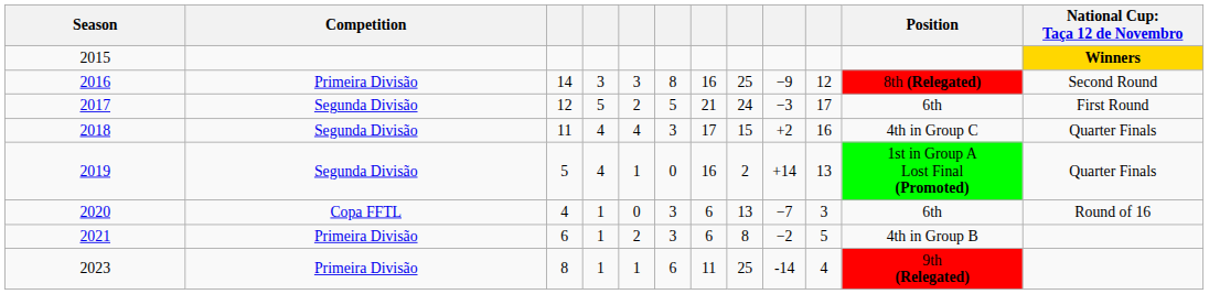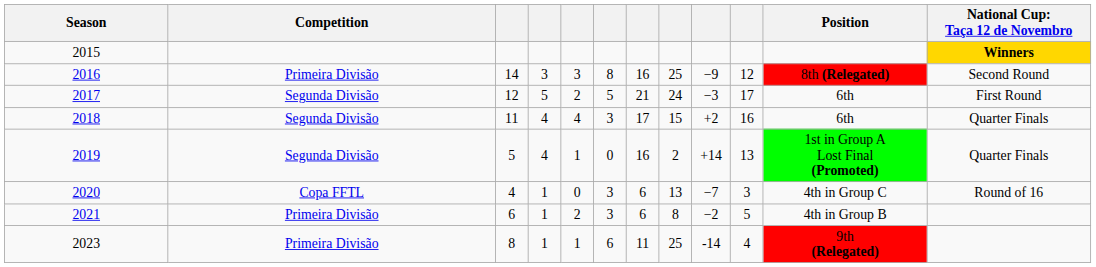2018 | Position: 4th in Group C -> 6th
2020 | Position: 6th -> 4th in Group C
